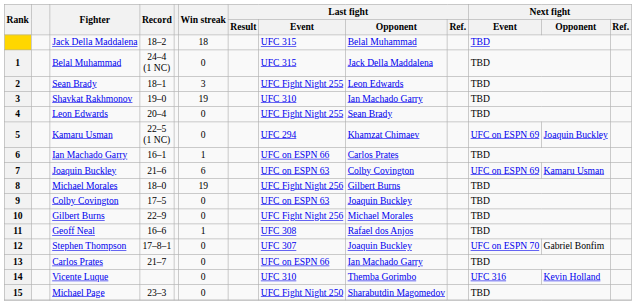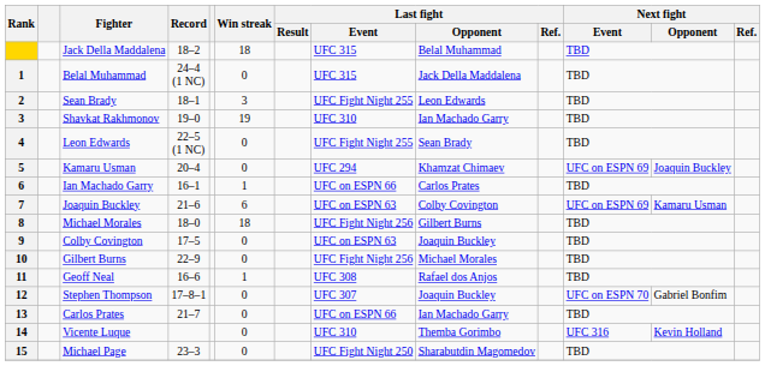4 | Record: 20–4 -> 22–5 (1 NC)
5 | Record: 22–5 (1 NC) -> 20–4
8 | Win streak: 19 -> 18
